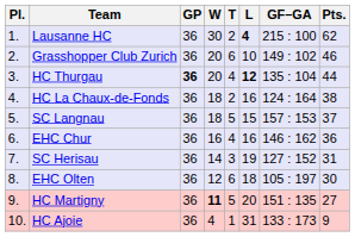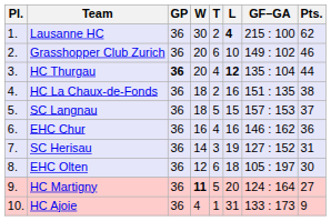HC La Chaux-de-Fonds | GF–GA: 124 : 164 -> 151 : 135
HC Martigny | GF–GA: 151 : 135 -> 124 : 164
